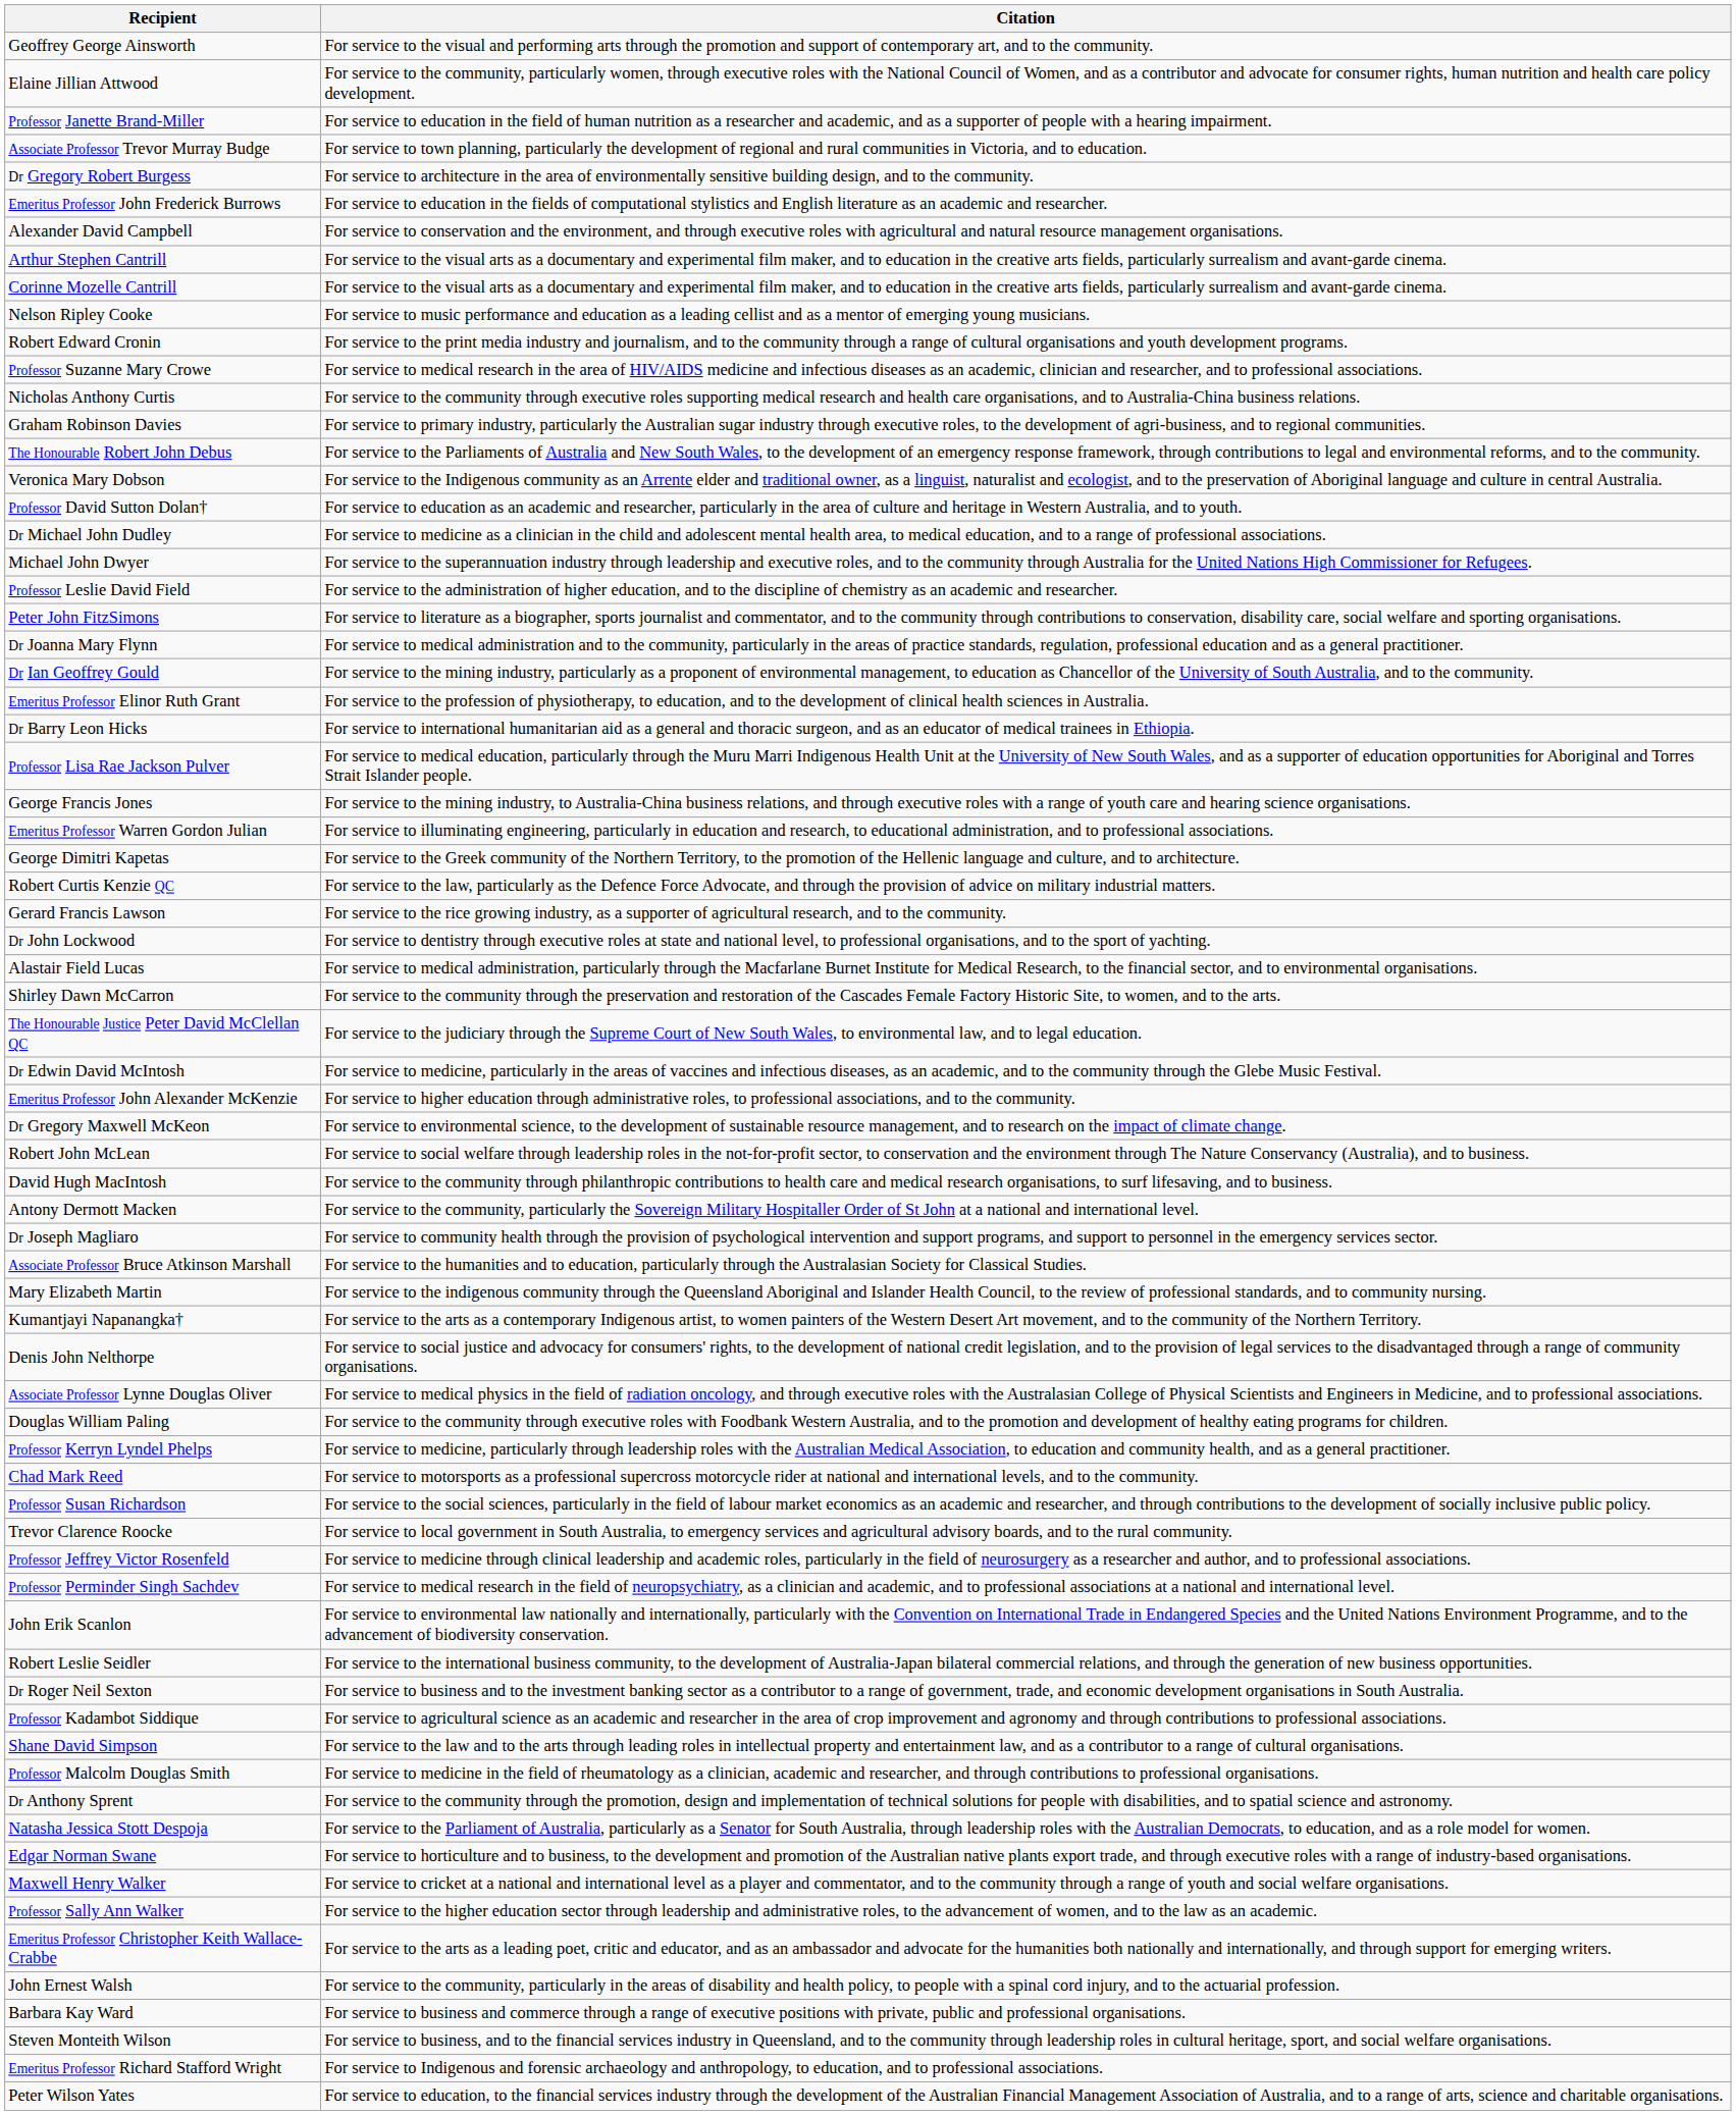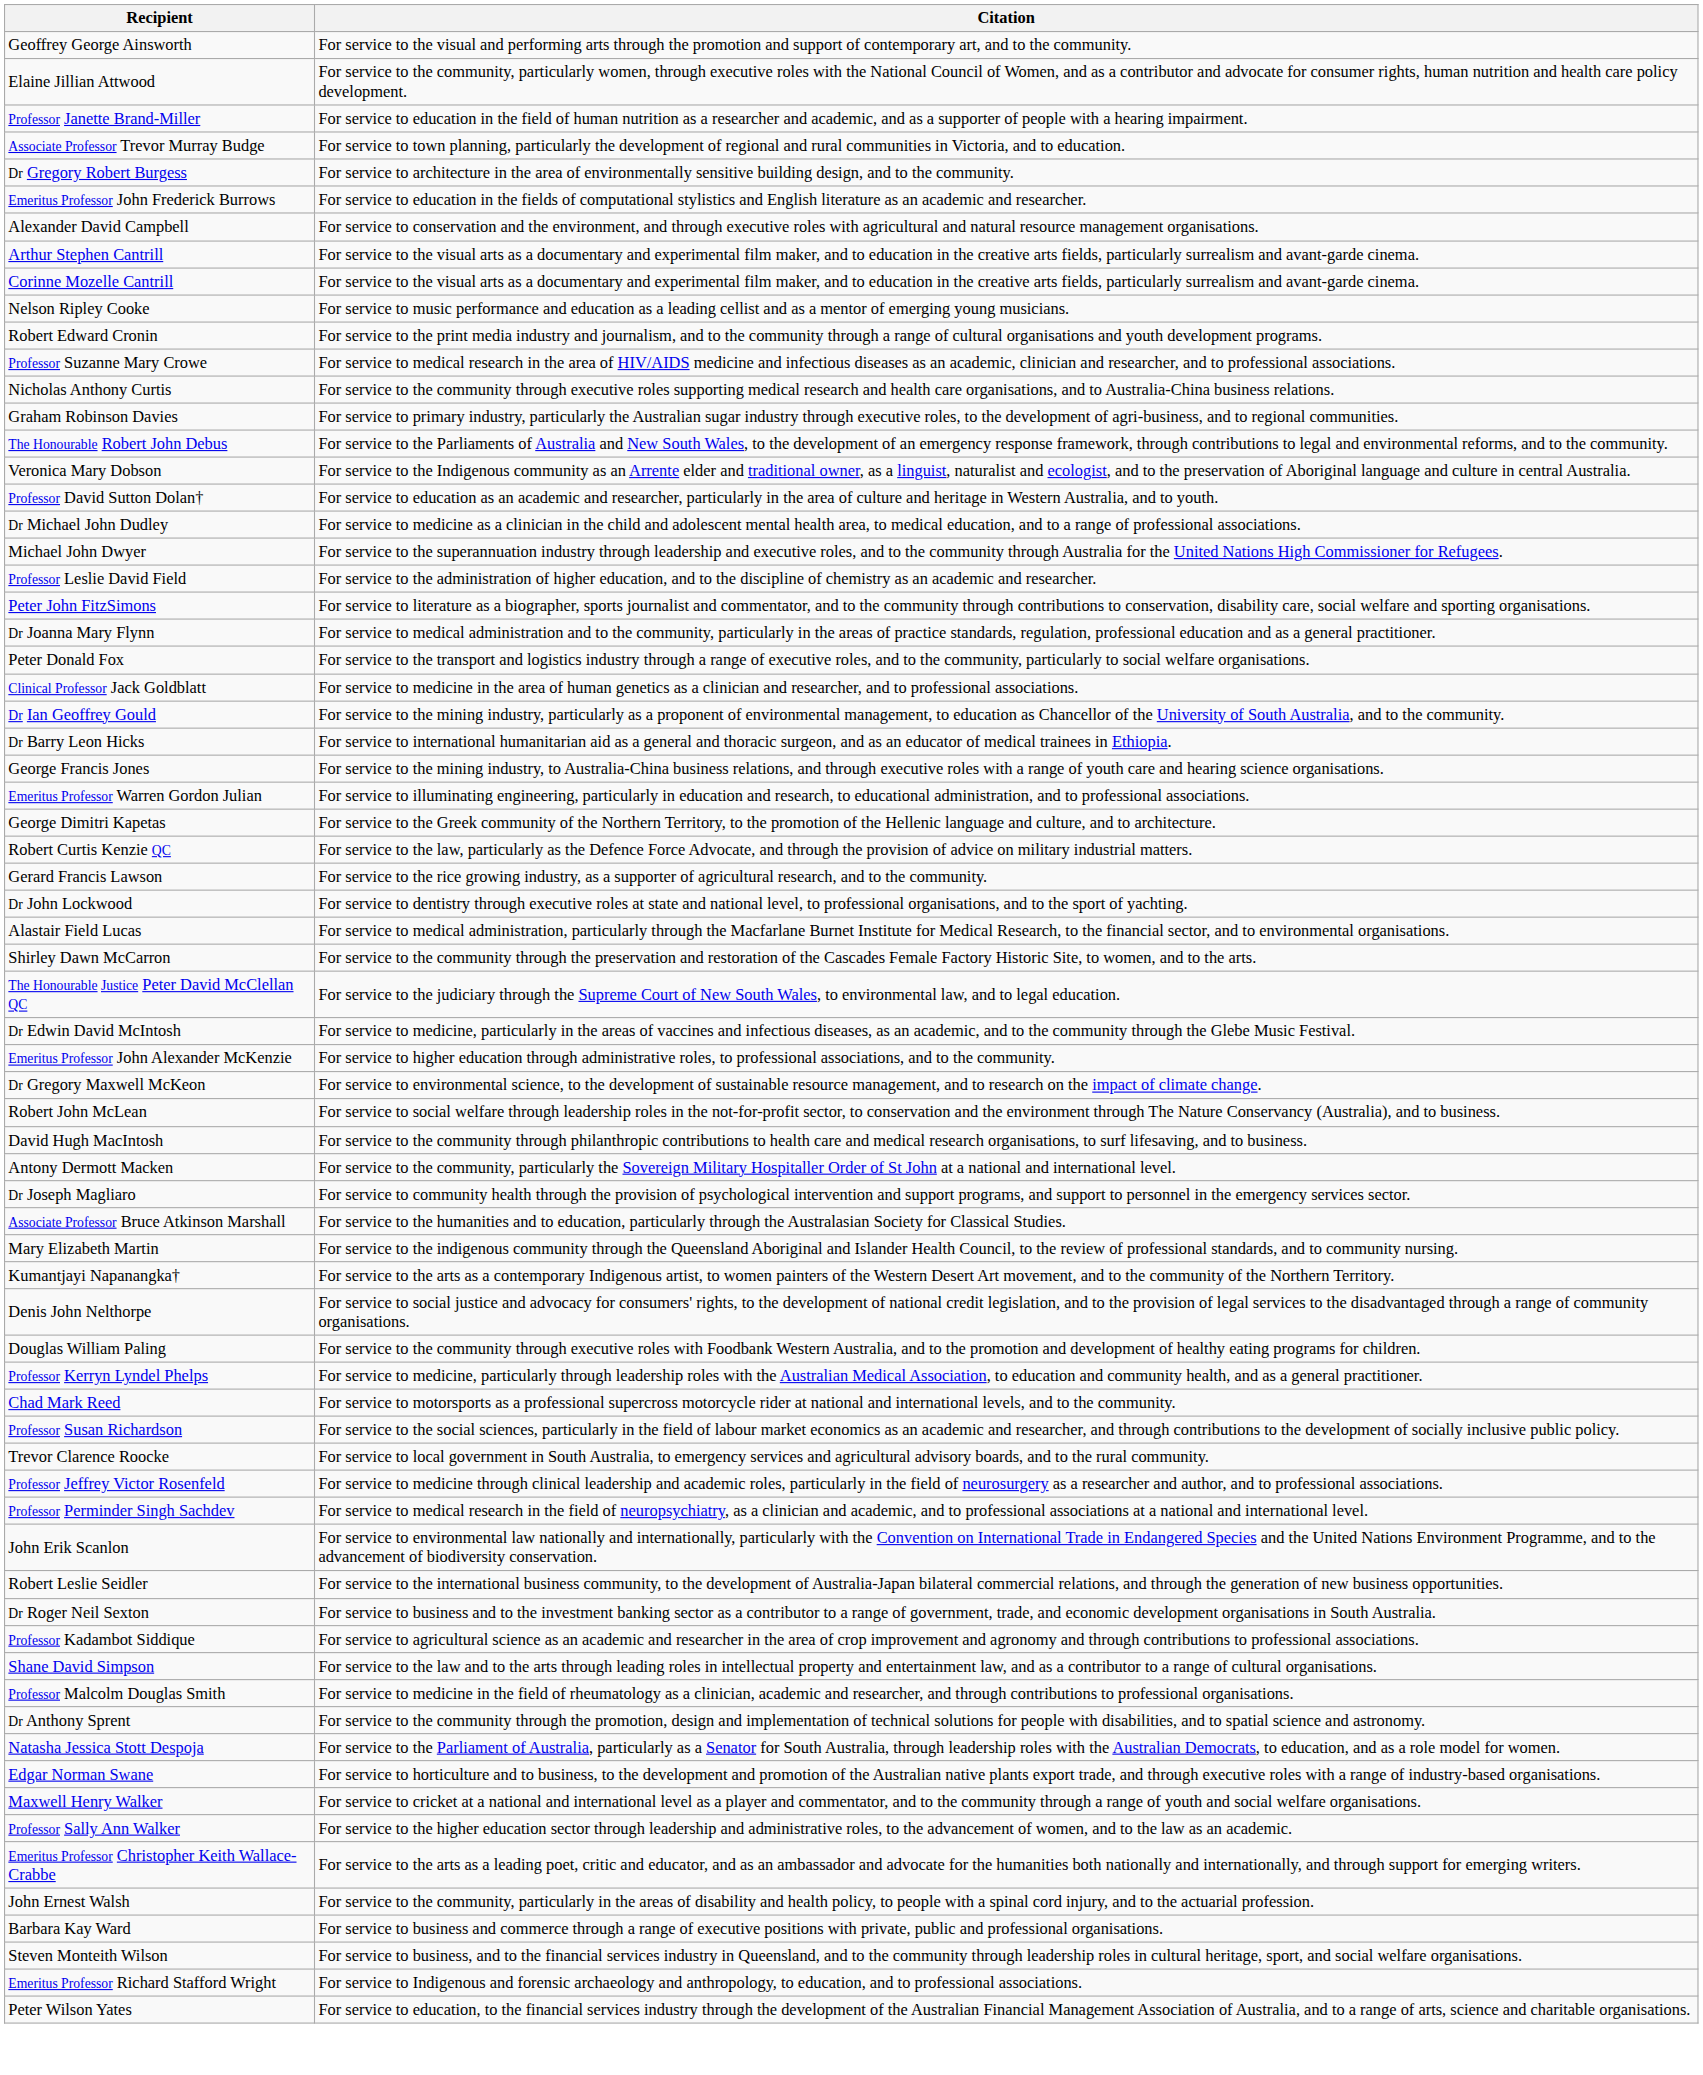+ row: Peter Donald Fox | For service to the transport and logistics industry through a range of executive roles, and to the community, particularly to social welfare organisations.
+ row: Clinical Professor Jack Goldblatt | For service to medicine in the area of human genetics as a clinician and researcher, and to professional associations.
- row: Emeritus Professor Elinor Ruth Grant | For service to the profession of physiotherapy, to education, and to the development of clinical health sciences in Australia.
- row: Professor Lisa Rae Jackson Pulver | For service to medical education, particularly through the Muru Marri Indigenous Health Unit at the University of New South Wales, and as a supporter of education opportunities for Aboriginal and Torres Strait Islander people.
- row: Associate Professor Lynne Douglas Oliver | For service to medical physics in the field of radiation oncology, and through executive roles with the Australasian College of Physical Scientists and Engineers in Medicine, and to professional associations.
